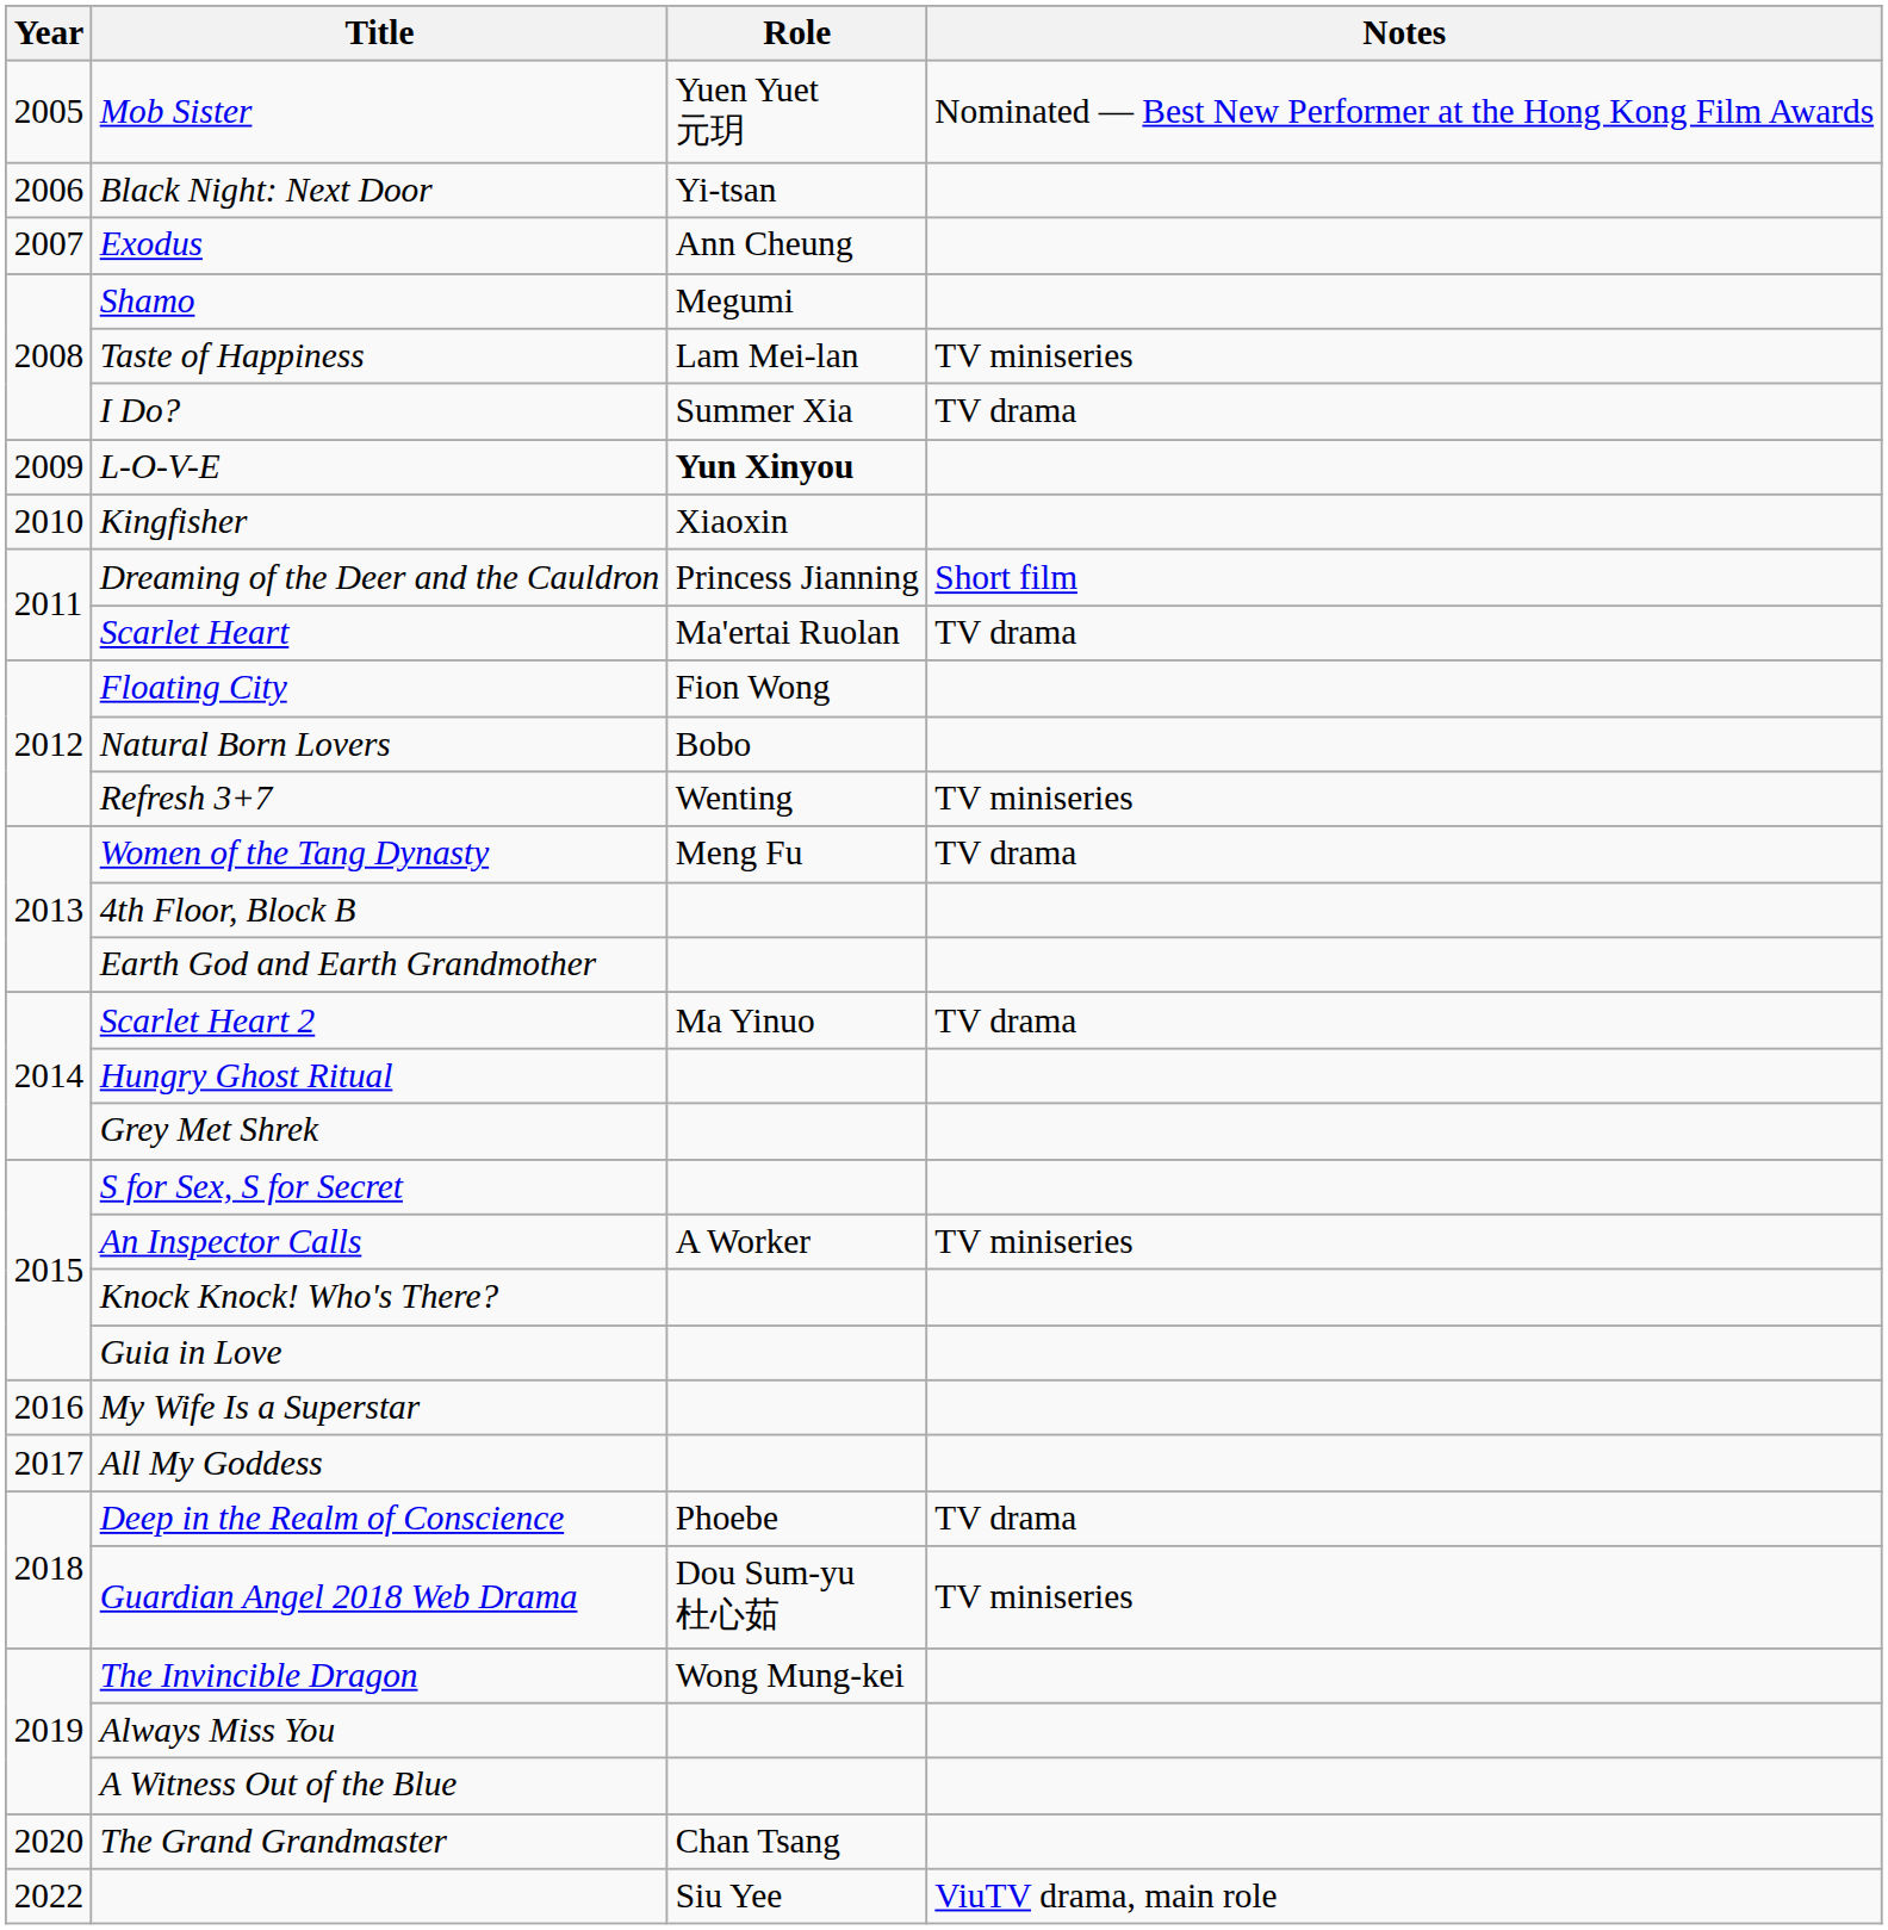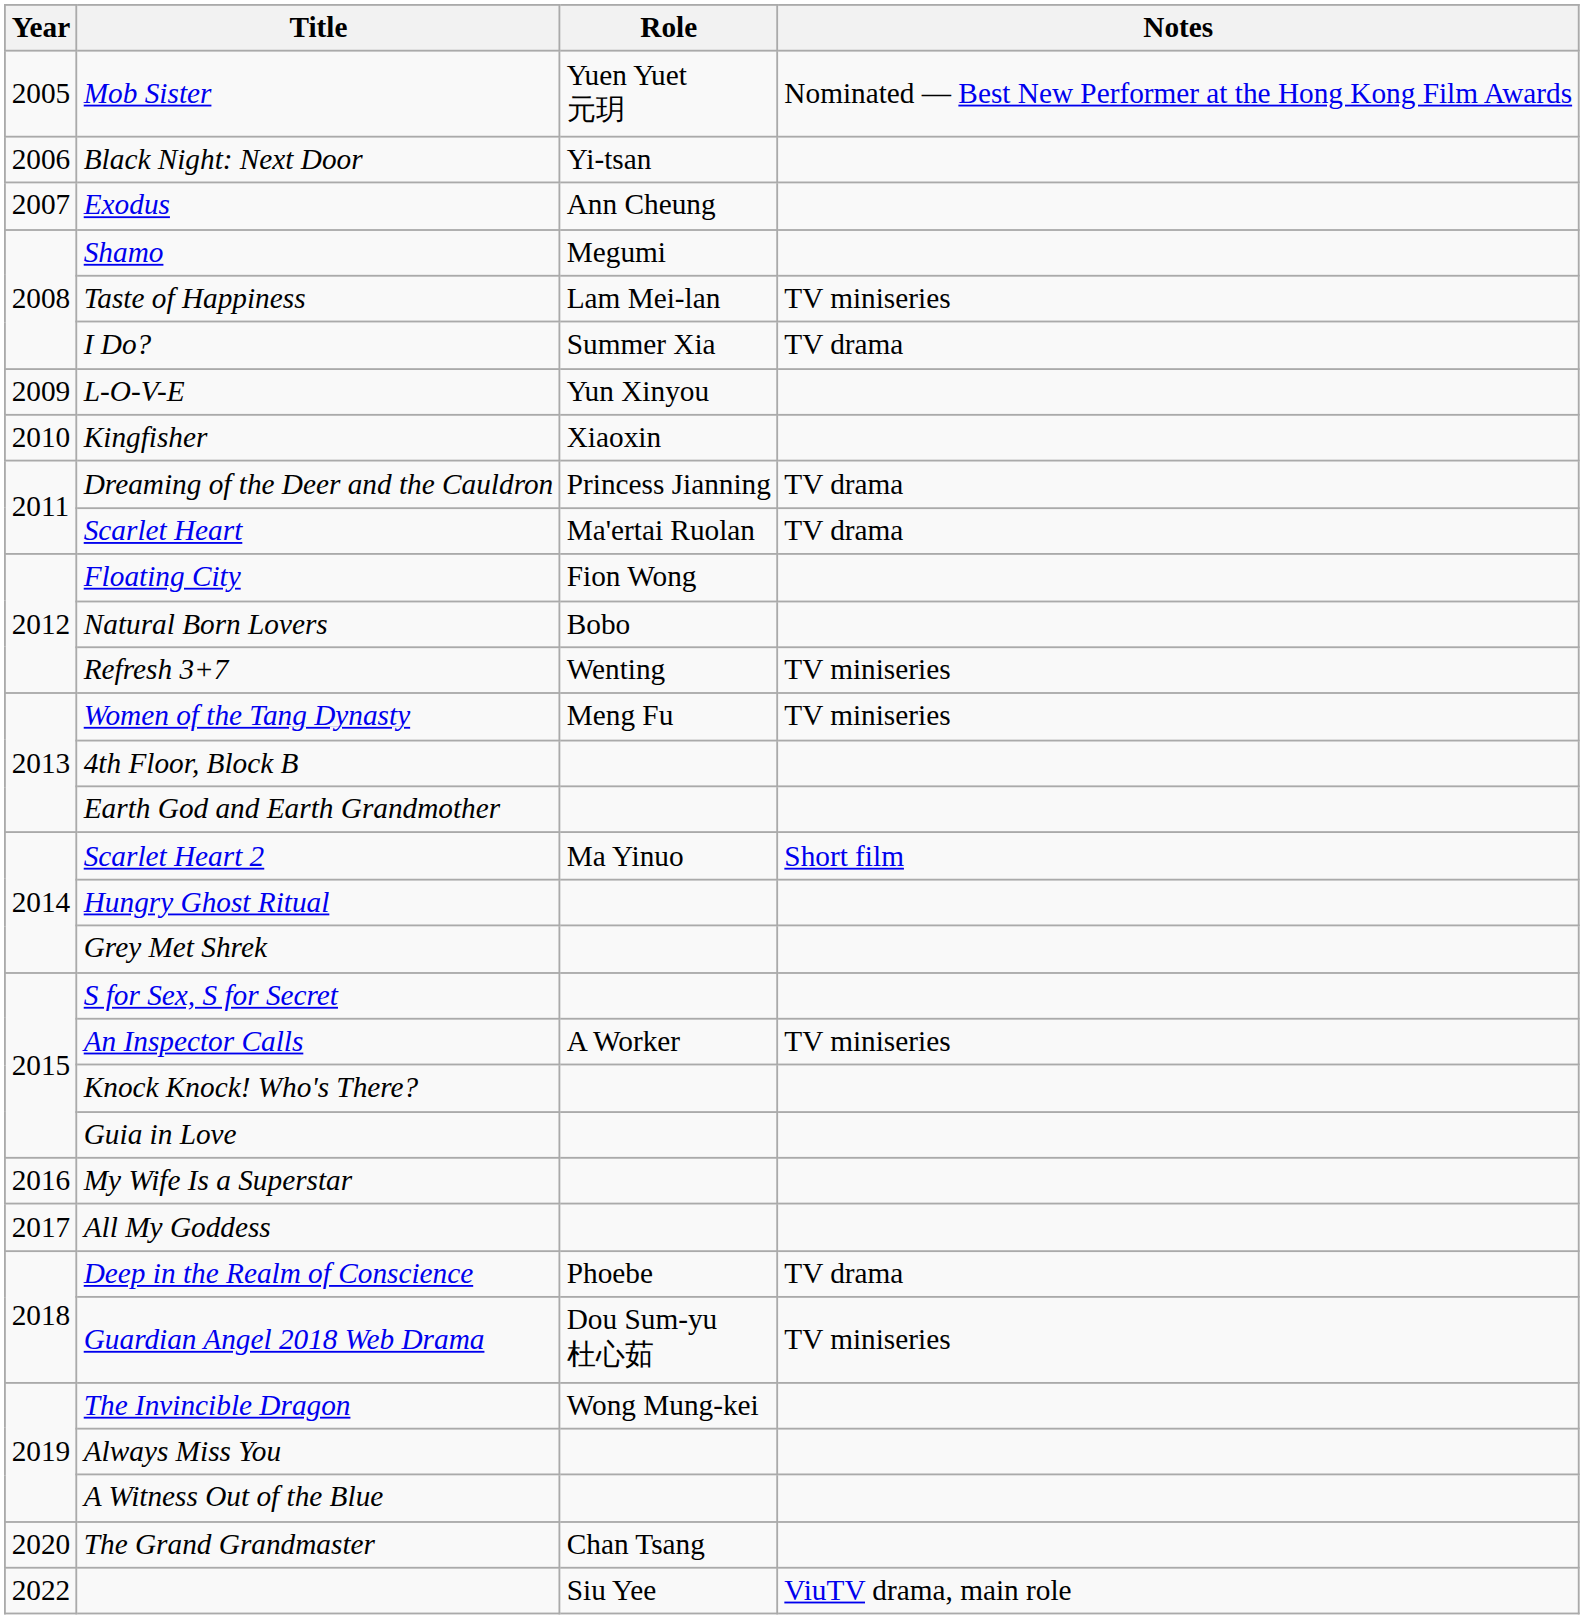L-O-V-E | Role: bold -> normal
Dreaming of the Deer and the Cauldron | Notes: Short film -> TV drama
Women of the Tang Dynasty | Notes: TV drama -> TV miniseries
Scarlet Heart 2 | Notes: TV drama -> Short film
